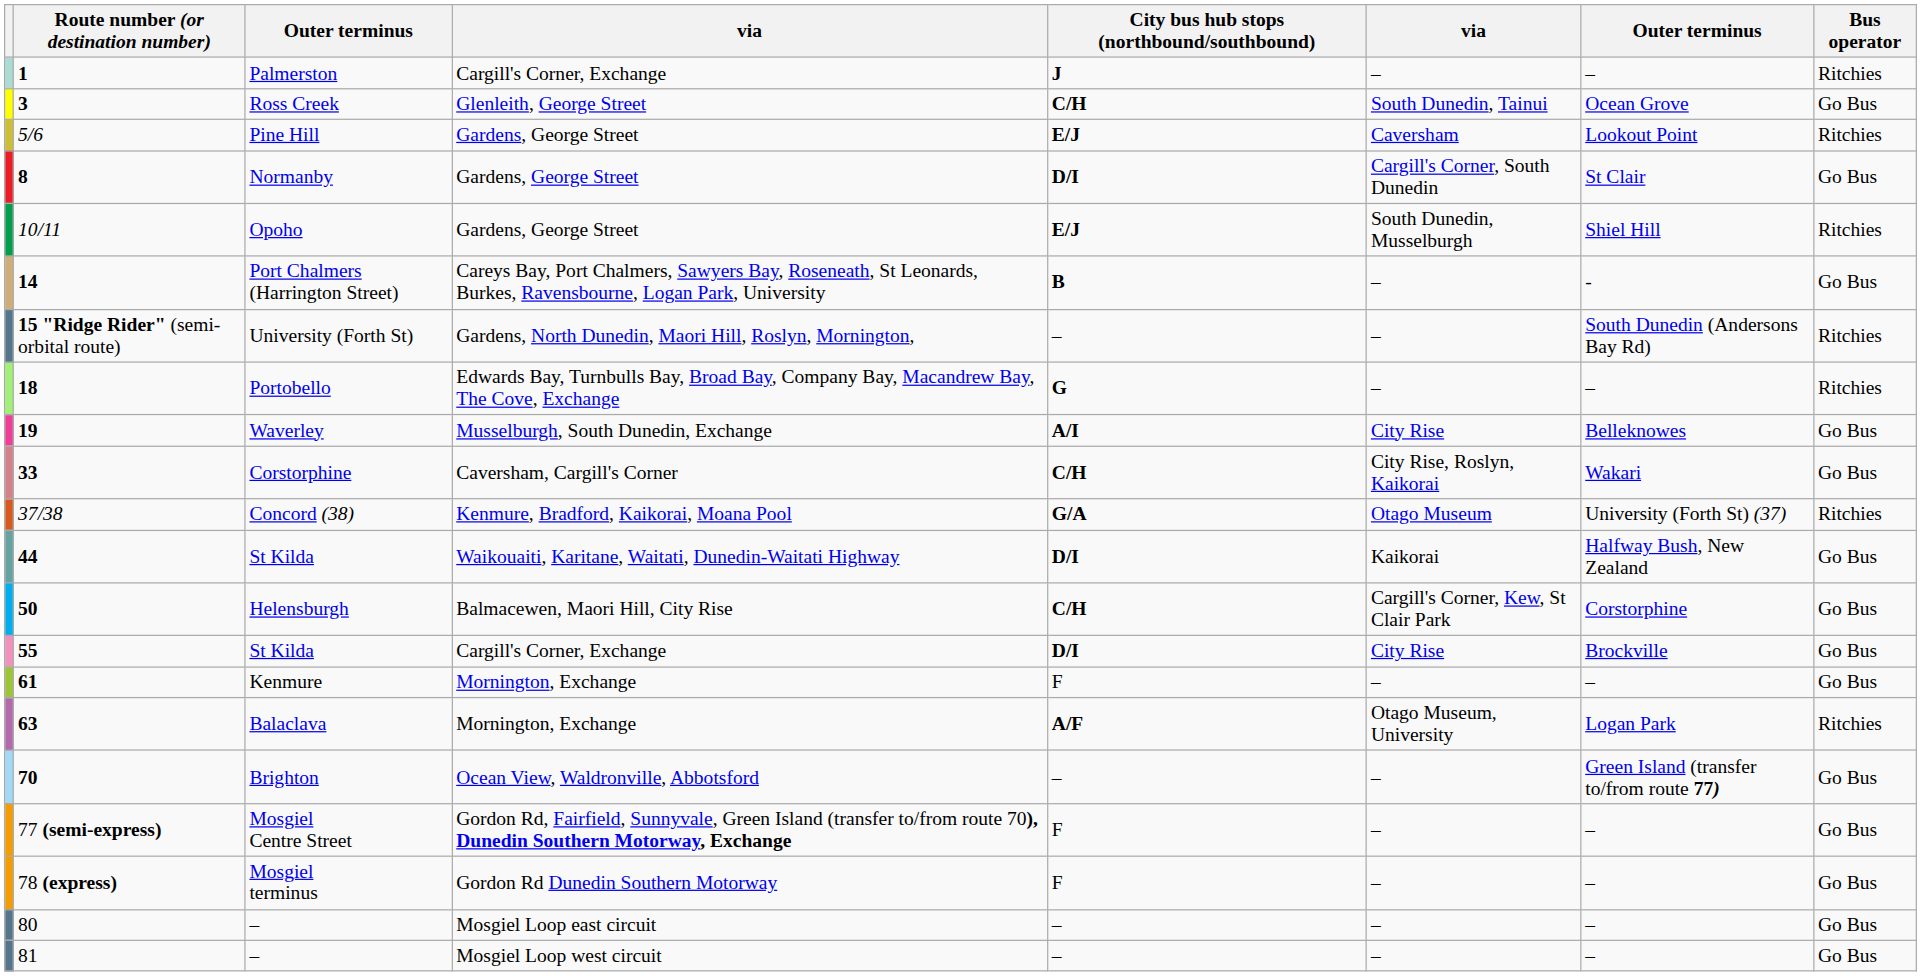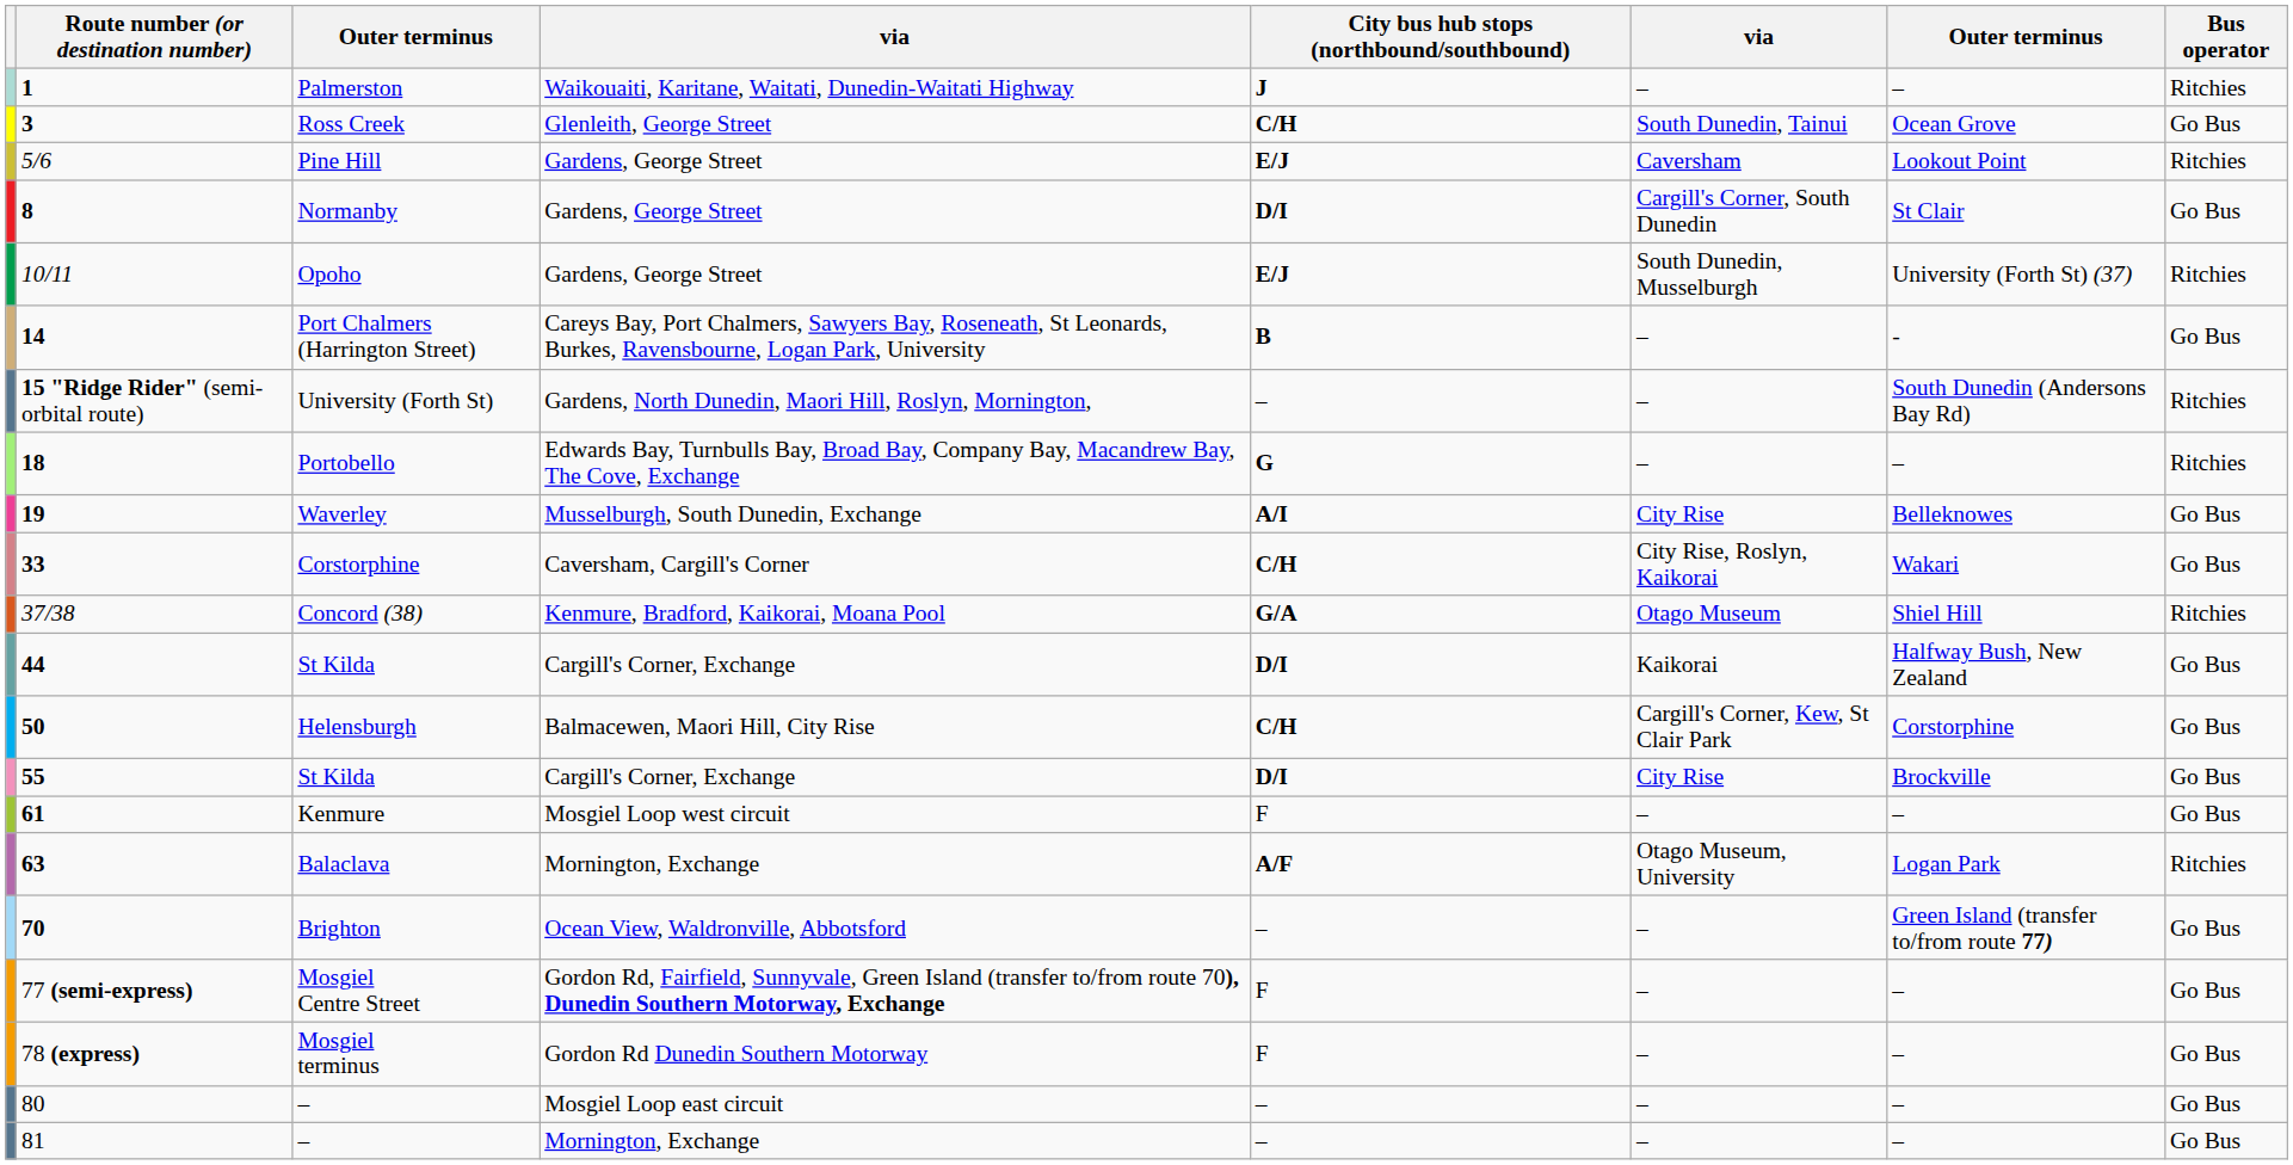Palmerston | column 4: Cargill's Corner, Exchange -> Waikouaiti, Karitane, Waitati, Dunedin-Waitati Highway
Opoho | column 7: Shiel Hill -> University (Forth St) (37)
Concord (38) | column 7: University (Forth St) (37) -> Shiel Hill
44 / St Kilda | column 4: Waikouaiti, Karitane, Waitati, Dunedin-Waitati Highway -> Cargill's Corner, Exchange
Kenmure | column 4: Mornington, Exchange -> Mosgiel Loop west circuit
81 / – | column 4: Mosgiel Loop west circuit -> Mornington, Exchange
